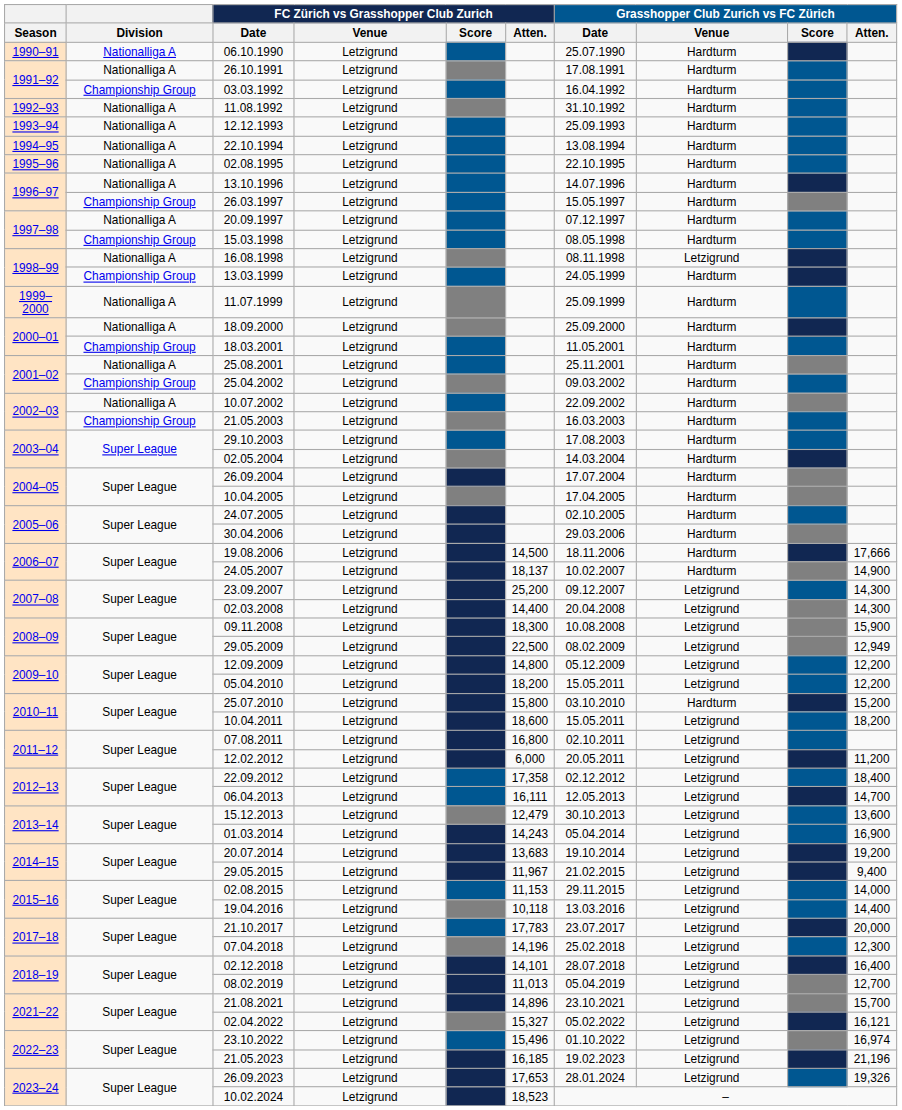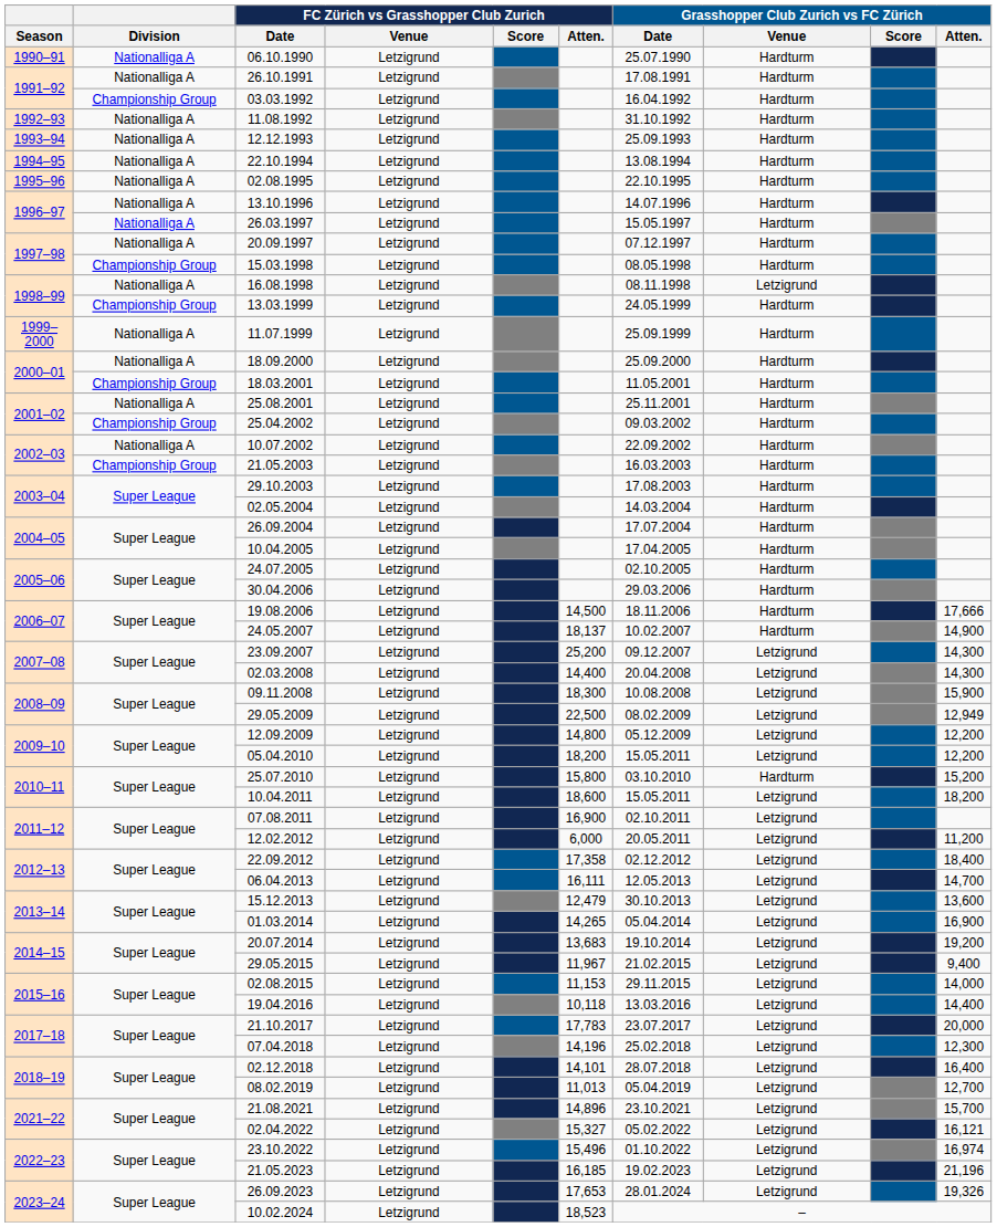26.03.1997 | Division: Championship Group -> Nationalliga A
07.08.2011 | FC Zürich vs Grasshopper Club Zurich / Atten.: 16,800 -> 16,900
01.03.2014 | FC Zürich vs Grasshopper Club Zurich / Atten.: 14,243 -> 14,265
